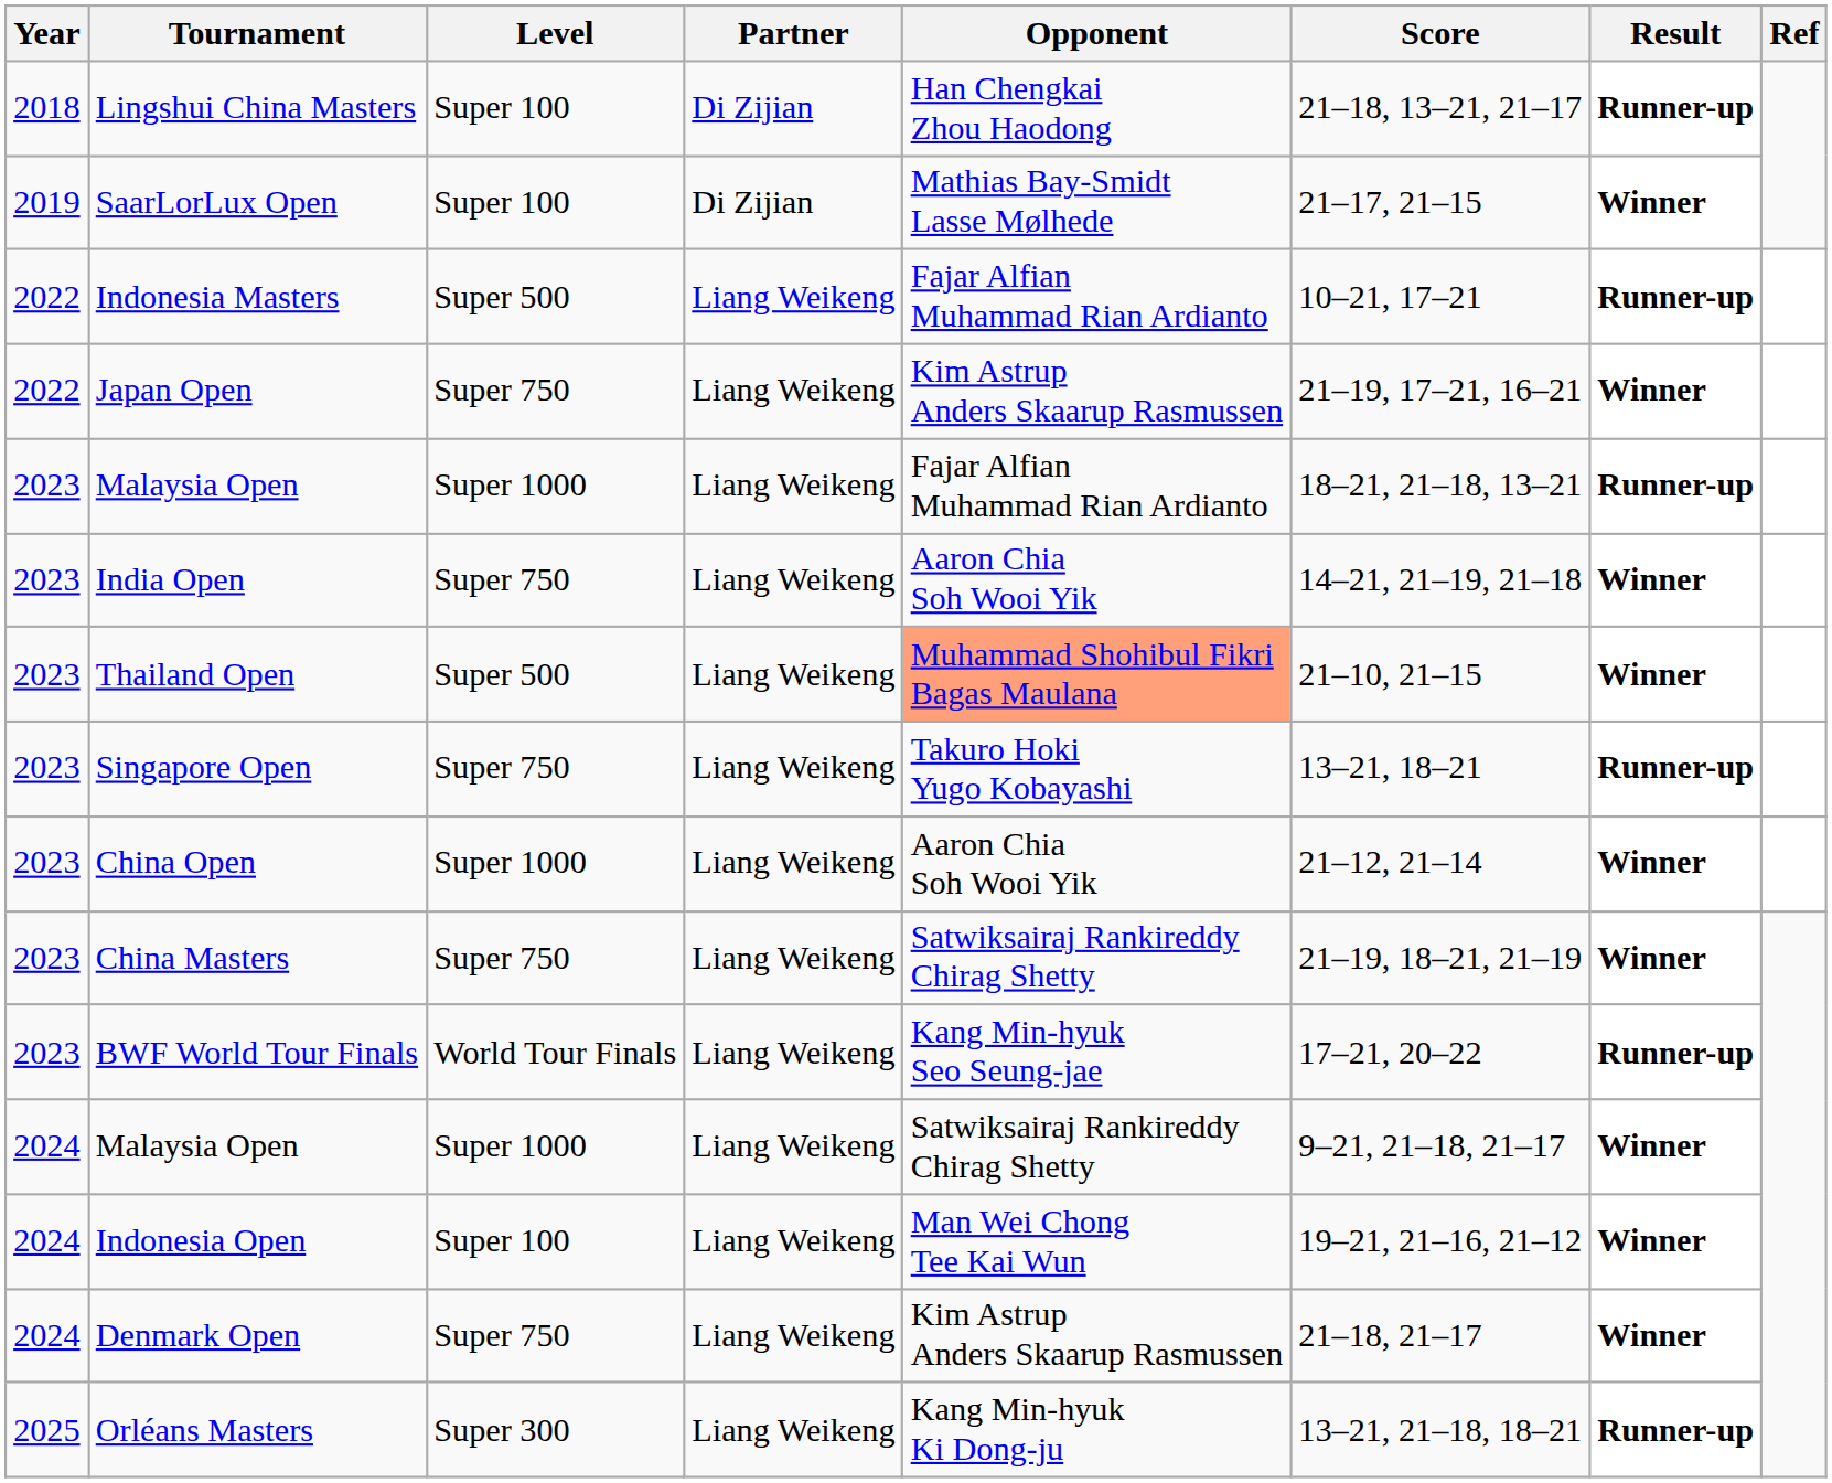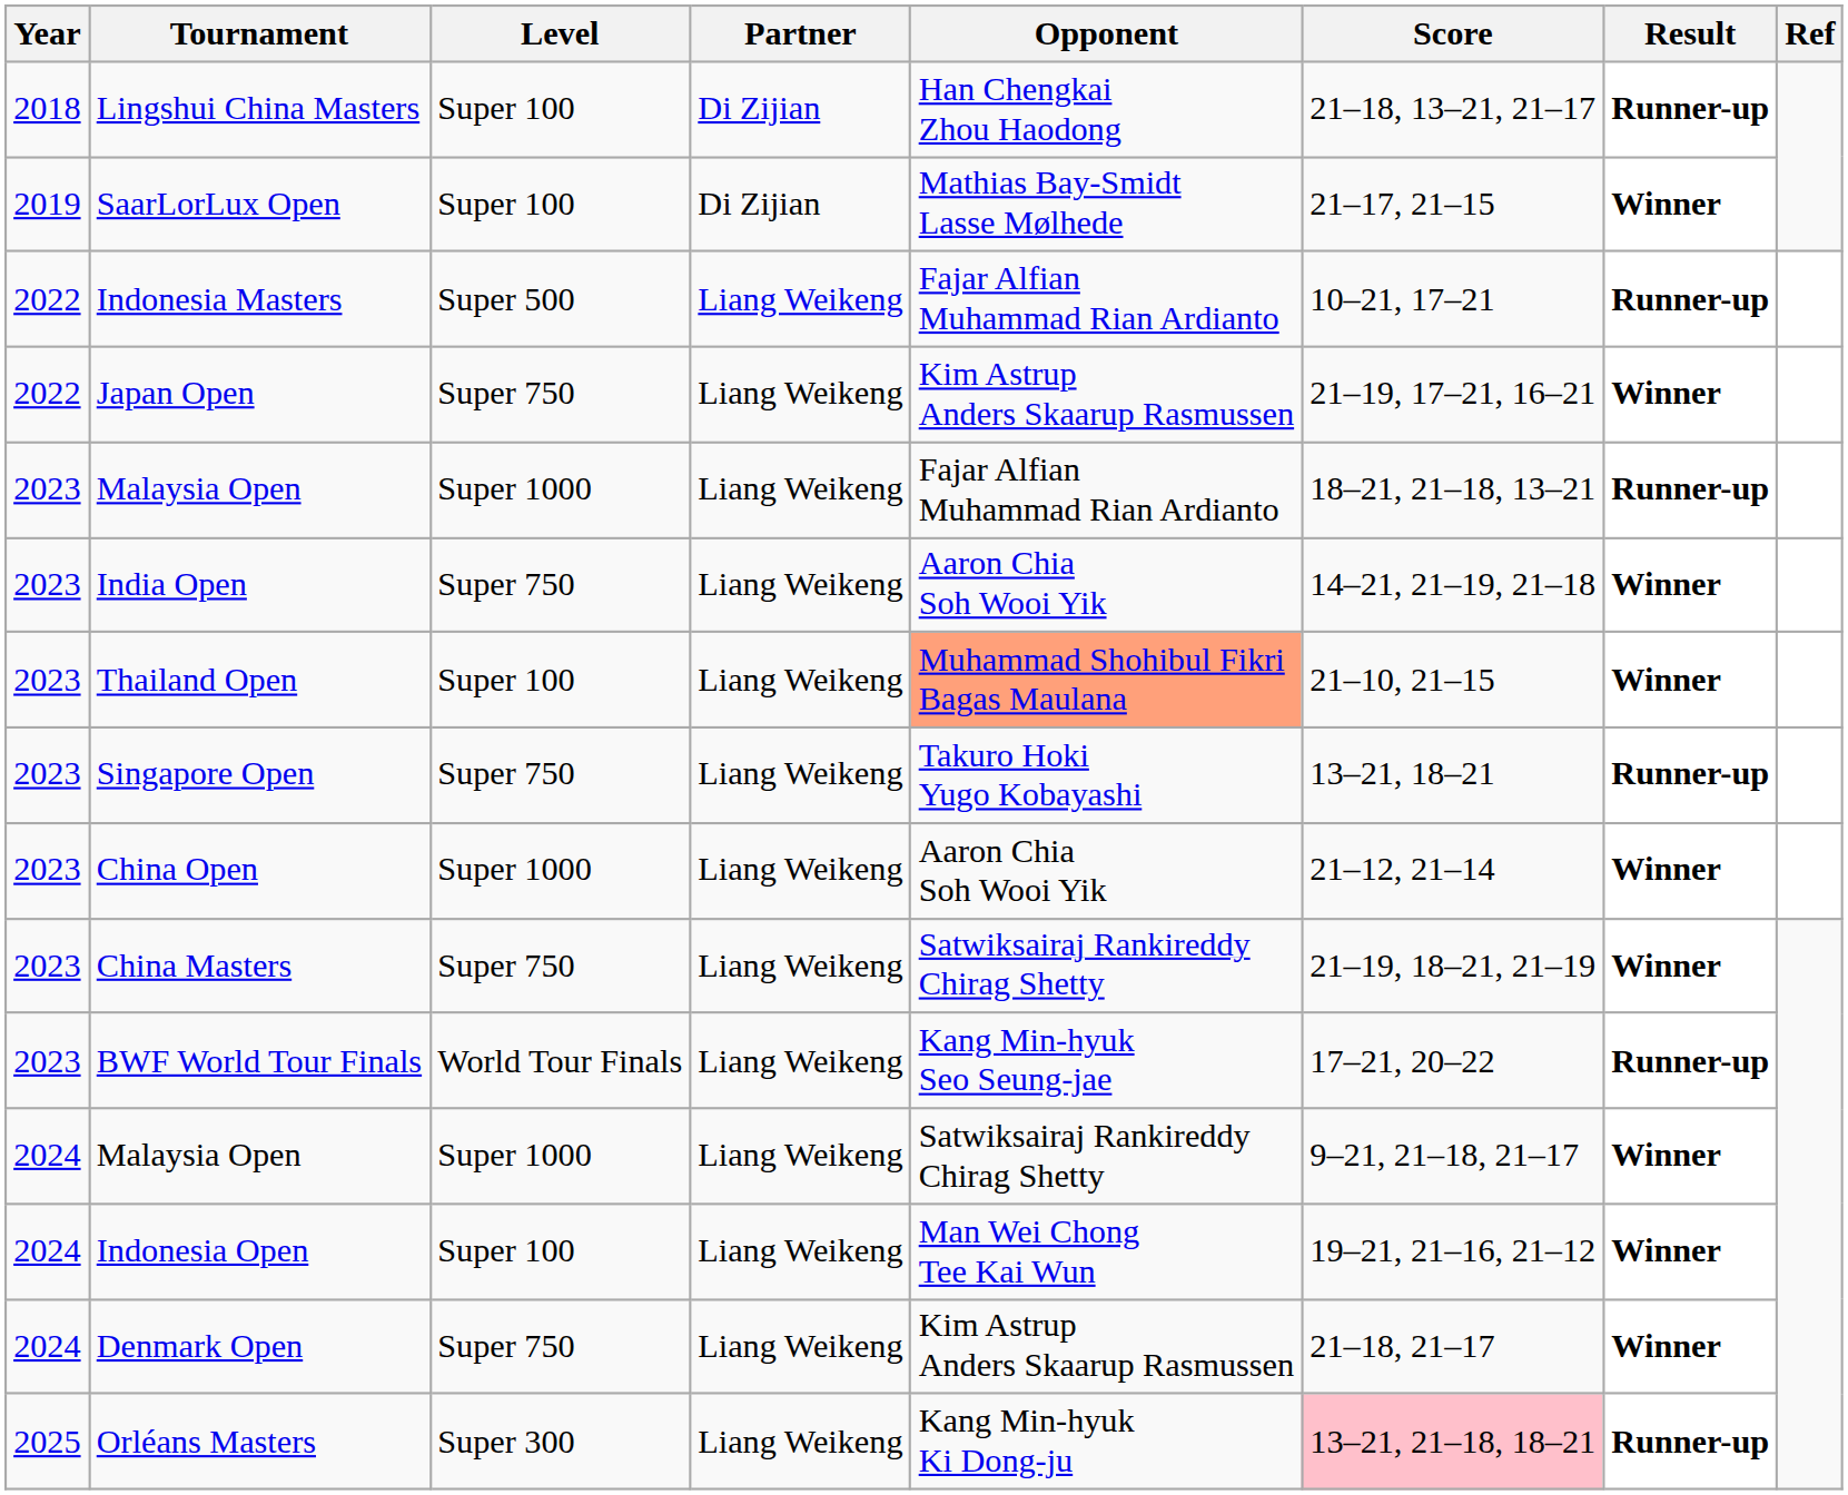Thailand Open | Level: Super 500 -> Super 100
Orléans Masters | Score: no background -> pink background
